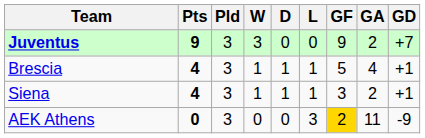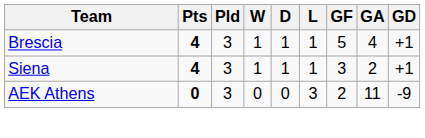- row: Juventus | 9 | 3 | 3 | 0 | 0 | 9 | 2 | +7
AEK Athens | GF: gold background -> no background
